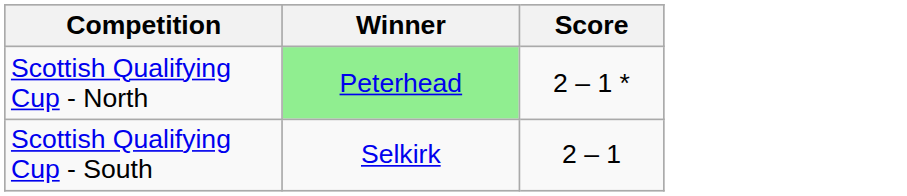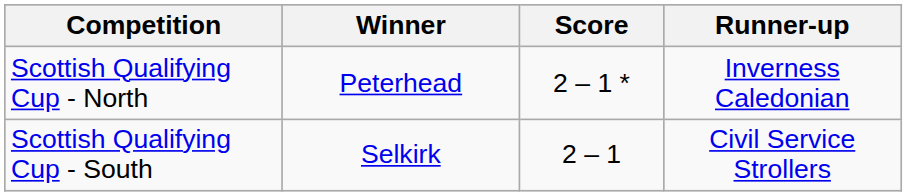+ column: Runner-up | Inverness Caledonian | Civil Service Strollers
Scottish Qualifying Cup - North | Winner: lightgreen background -> no background
